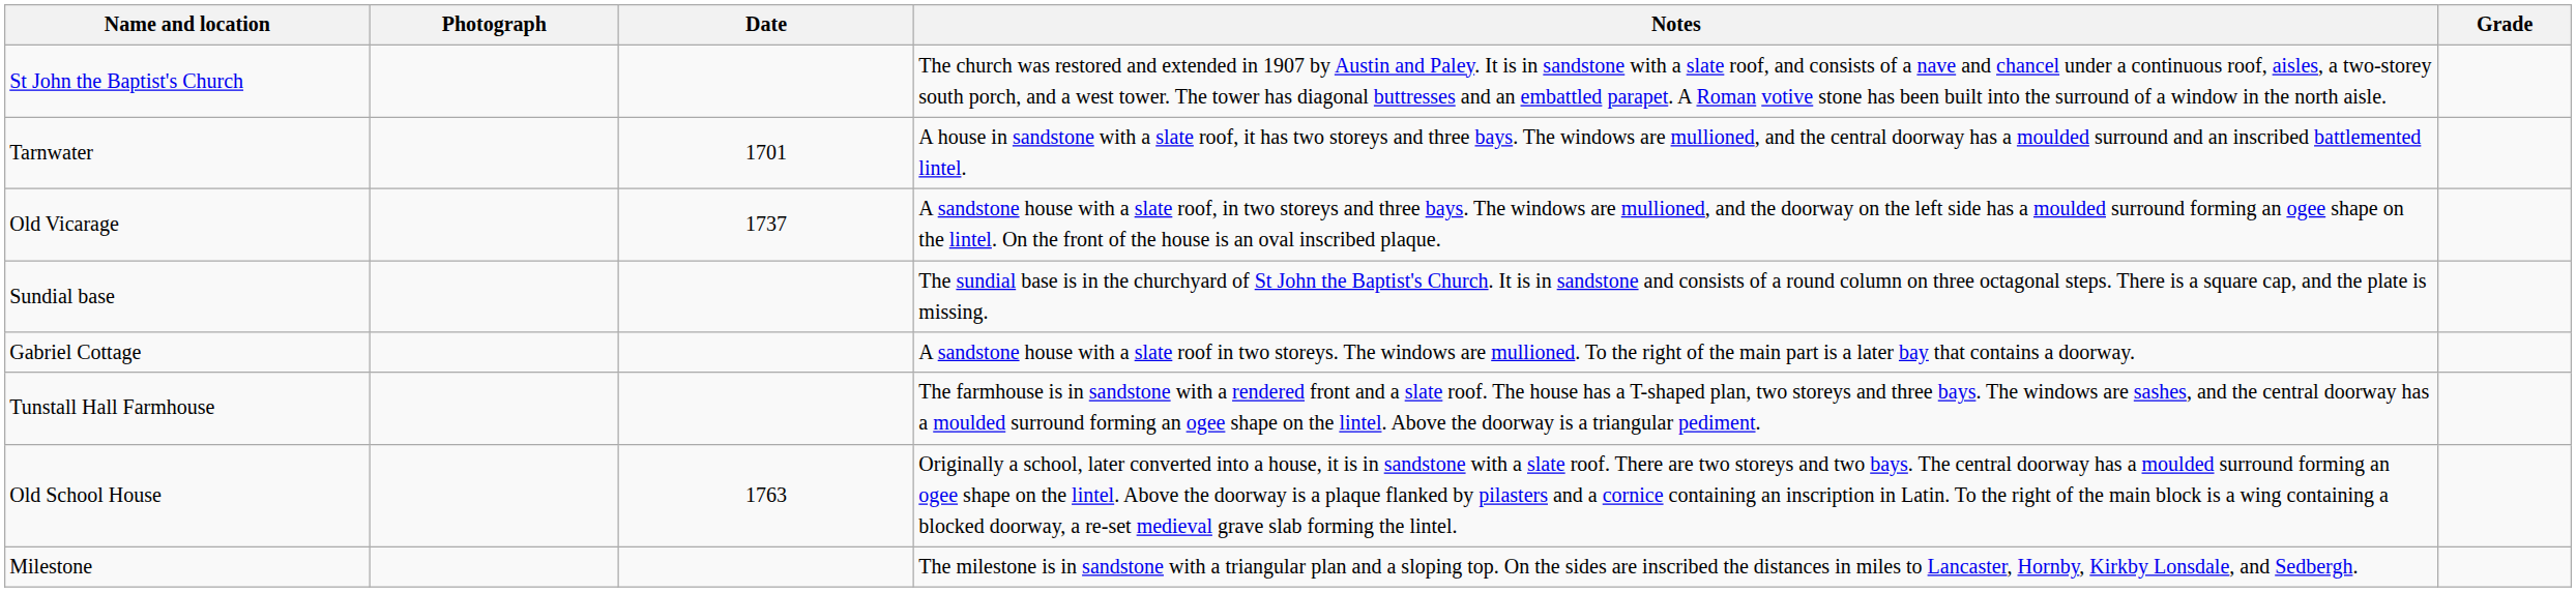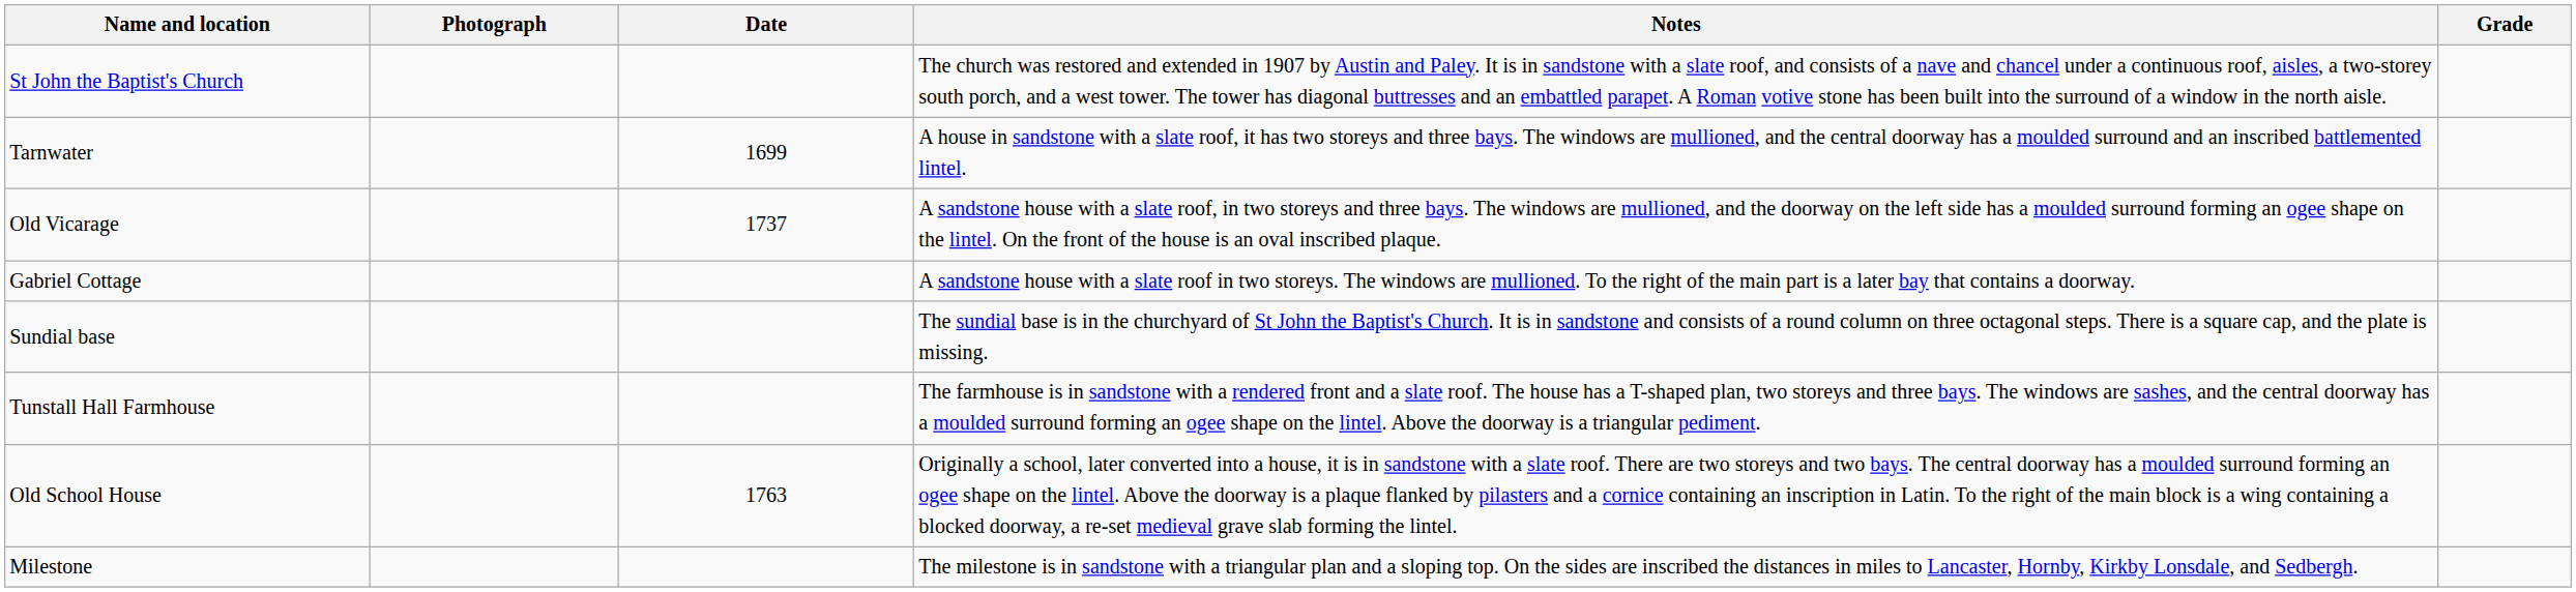Tarnwater | Date: 1701 -> 1699
rows swapped: Sundial base <-> Gabriel Cottage
